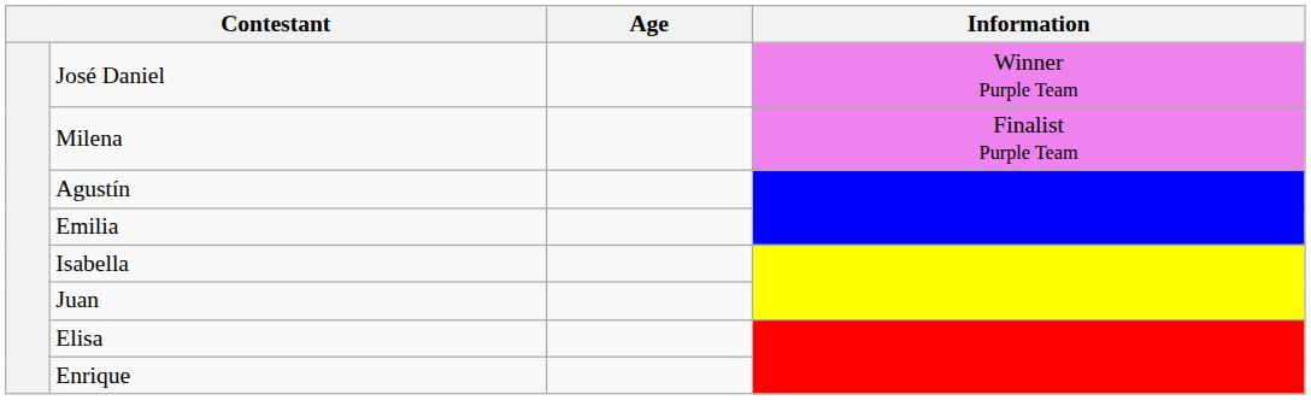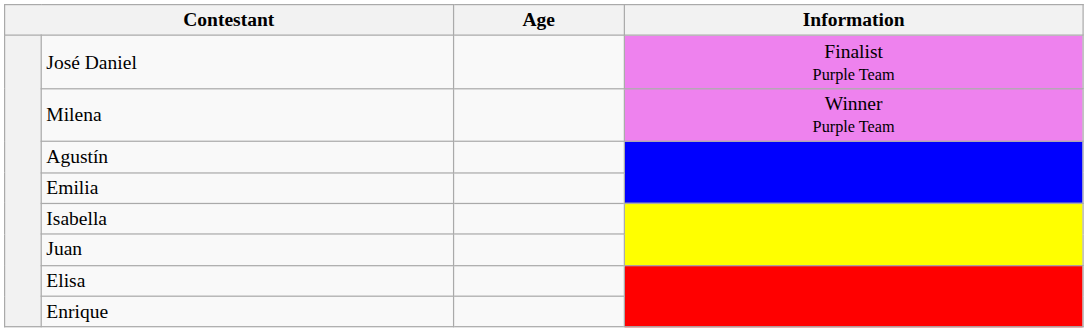José Daniel | Information: Winner Purple Team -> Finalist Purple Team
Milena | Information: Finalist Purple Team -> Winner Purple Team
